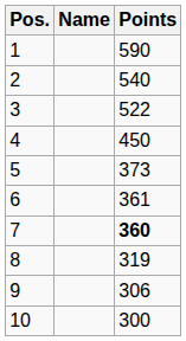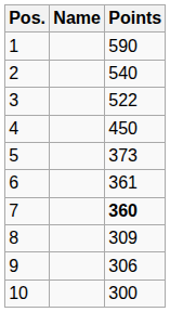8 | Points: 319 -> 309
